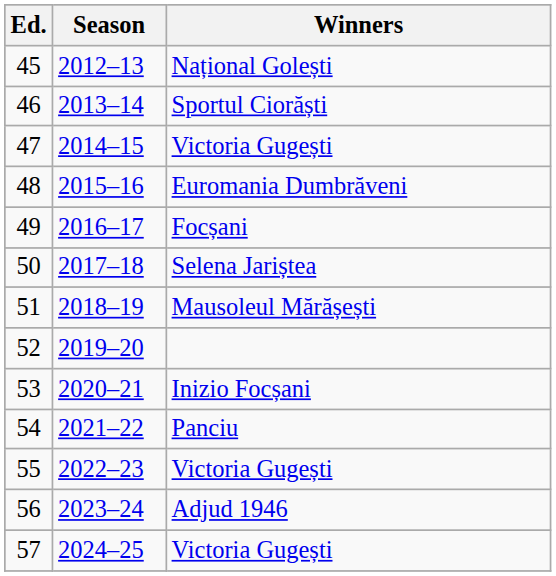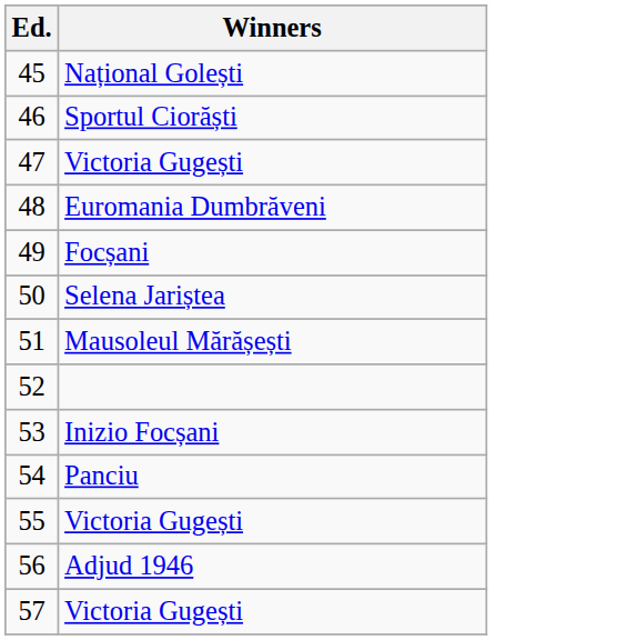- column: Season | 2012–13 | 2013–14 | 2014–15 | 2015–16 | 2016–17 | 2017–18 | 2018–19 | 2019–20 | 2020–21 | 2021–22 | 2022–23 | 2023–24 | 2024–25
